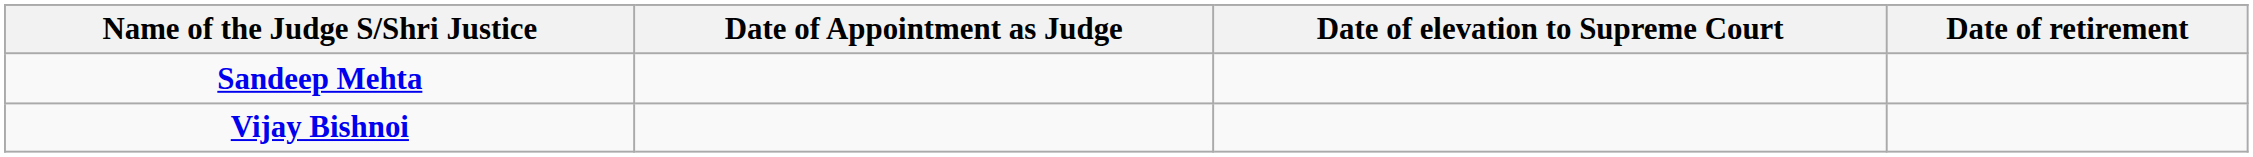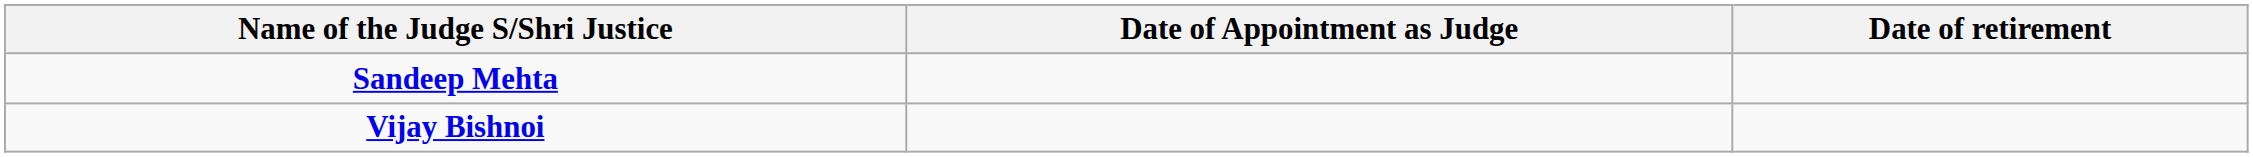- column: Date of elevation to Supreme Court
